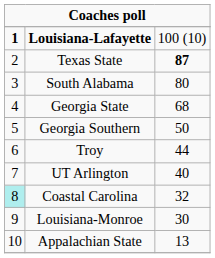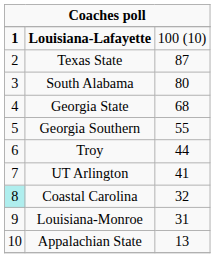Texas State | column 3: bold -> normal
Georgia Southern | column 3: 50 -> 55
UT Arlington | column 3: 40 -> 41
Louisiana-Monroe | column 3: 30 -> 31
